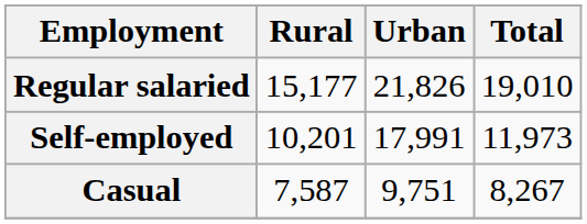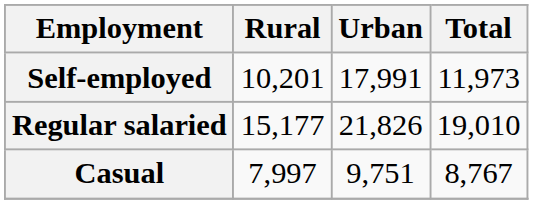rows swapped: Self-employed <-> Regular salaried
Casual | Rural: 7,587 -> 7,997
Casual | Total: 8,267 -> 8,767
